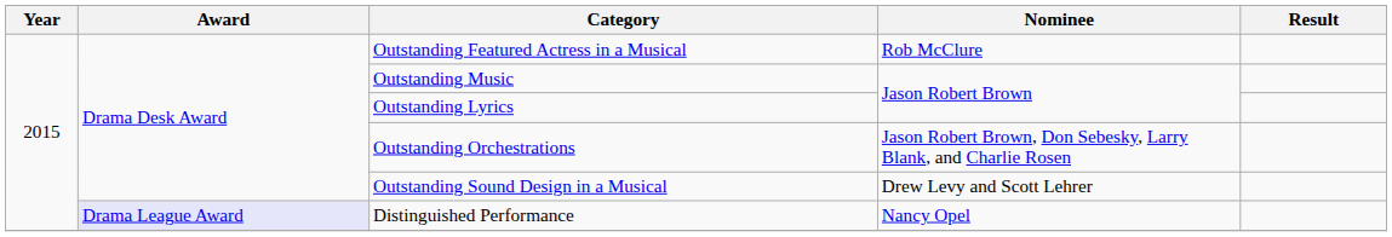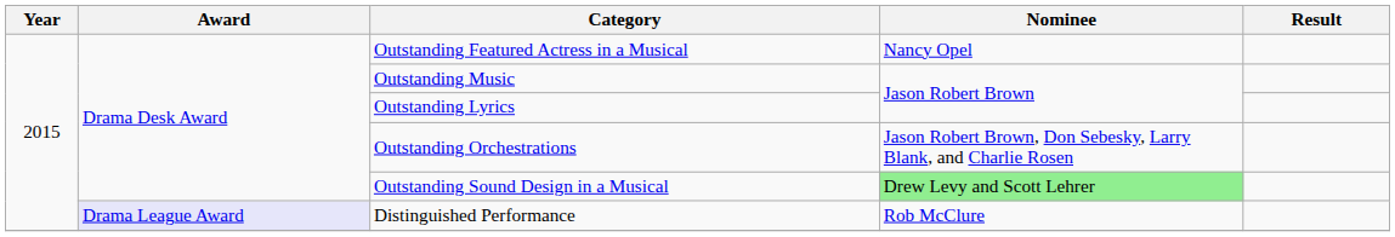Outstanding Featured Actress in a Musical | Nominee: Rob McClure -> Nancy Opel
Outstanding Sound Design in a Musical | Nominee: no background -> lightgreen background
Distinguished Performance | Nominee: Nancy Opel -> Rob McClure
